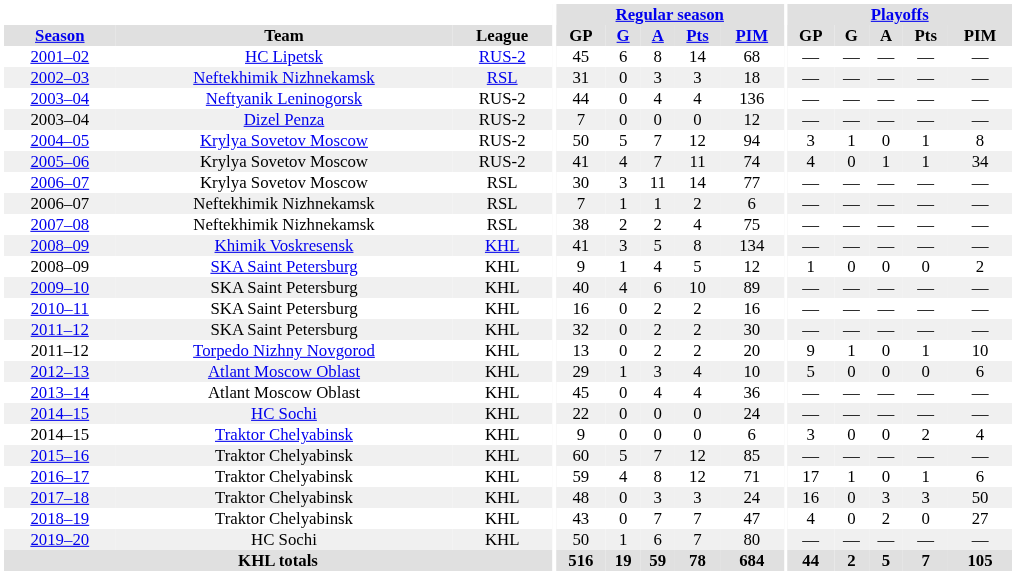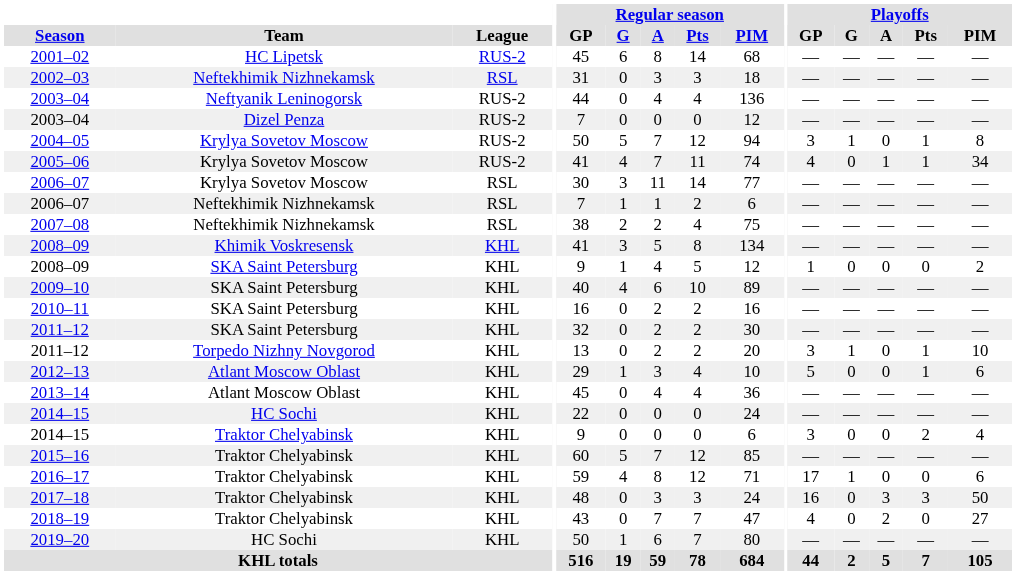2011–12 / Torpedo Nizhny Novgorod | Playoffs / GP: 9 -> 3
2012–13 | Playoffs / Pts: 0 -> 1
2016–17 | Playoffs / Pts: 1 -> 0
